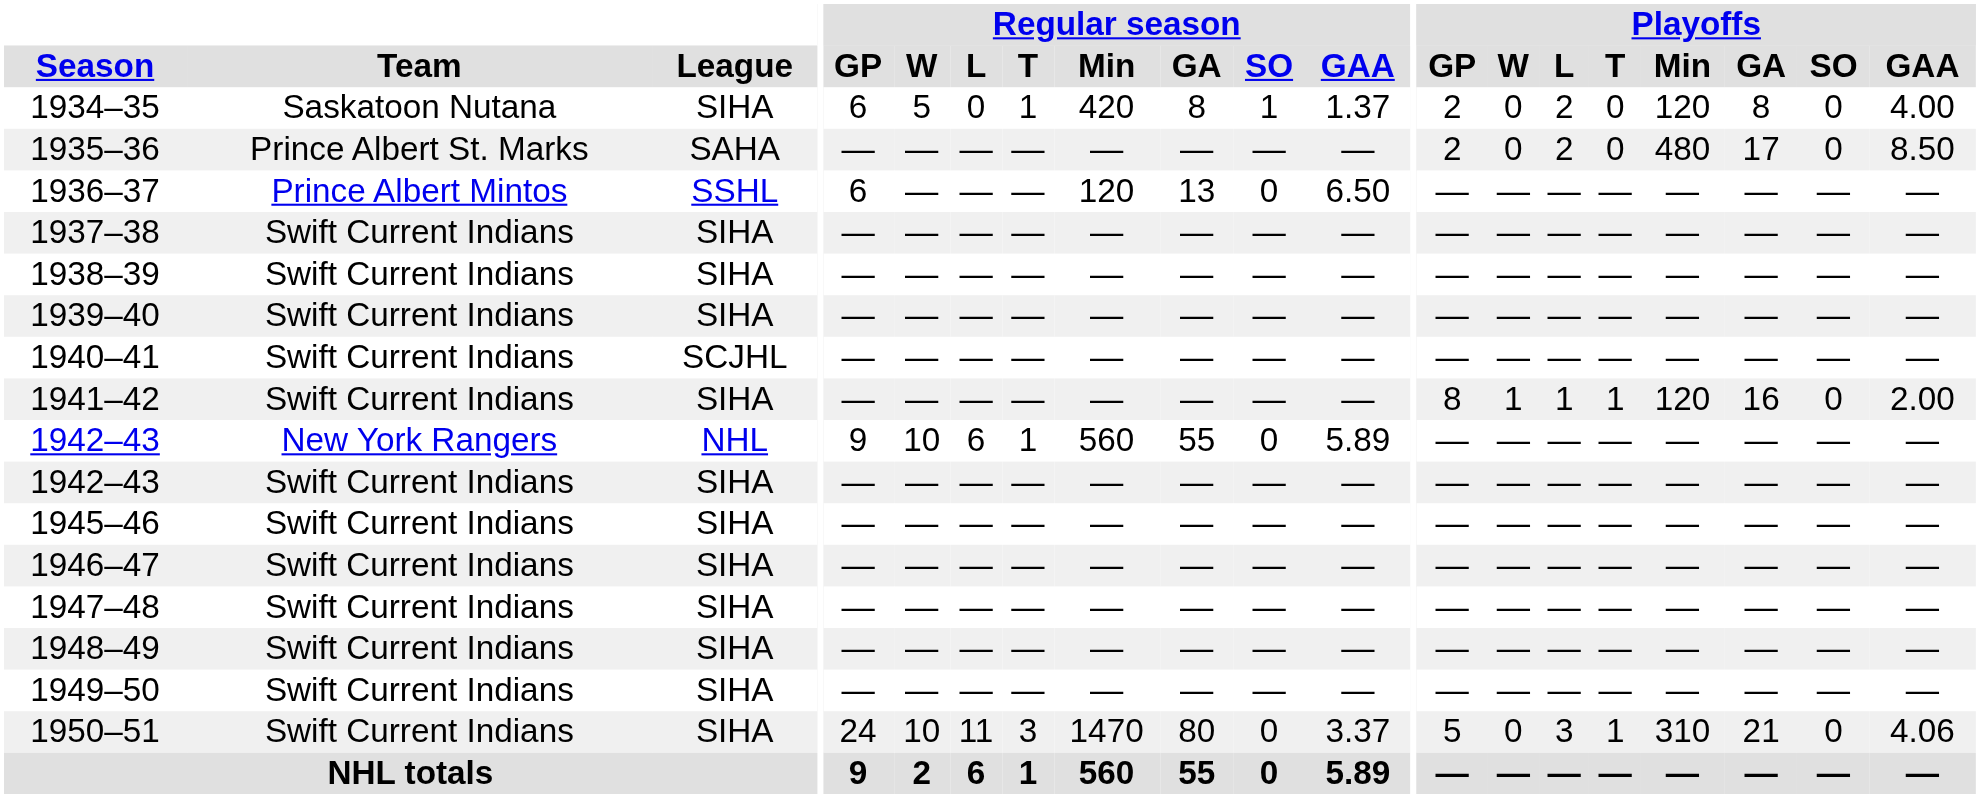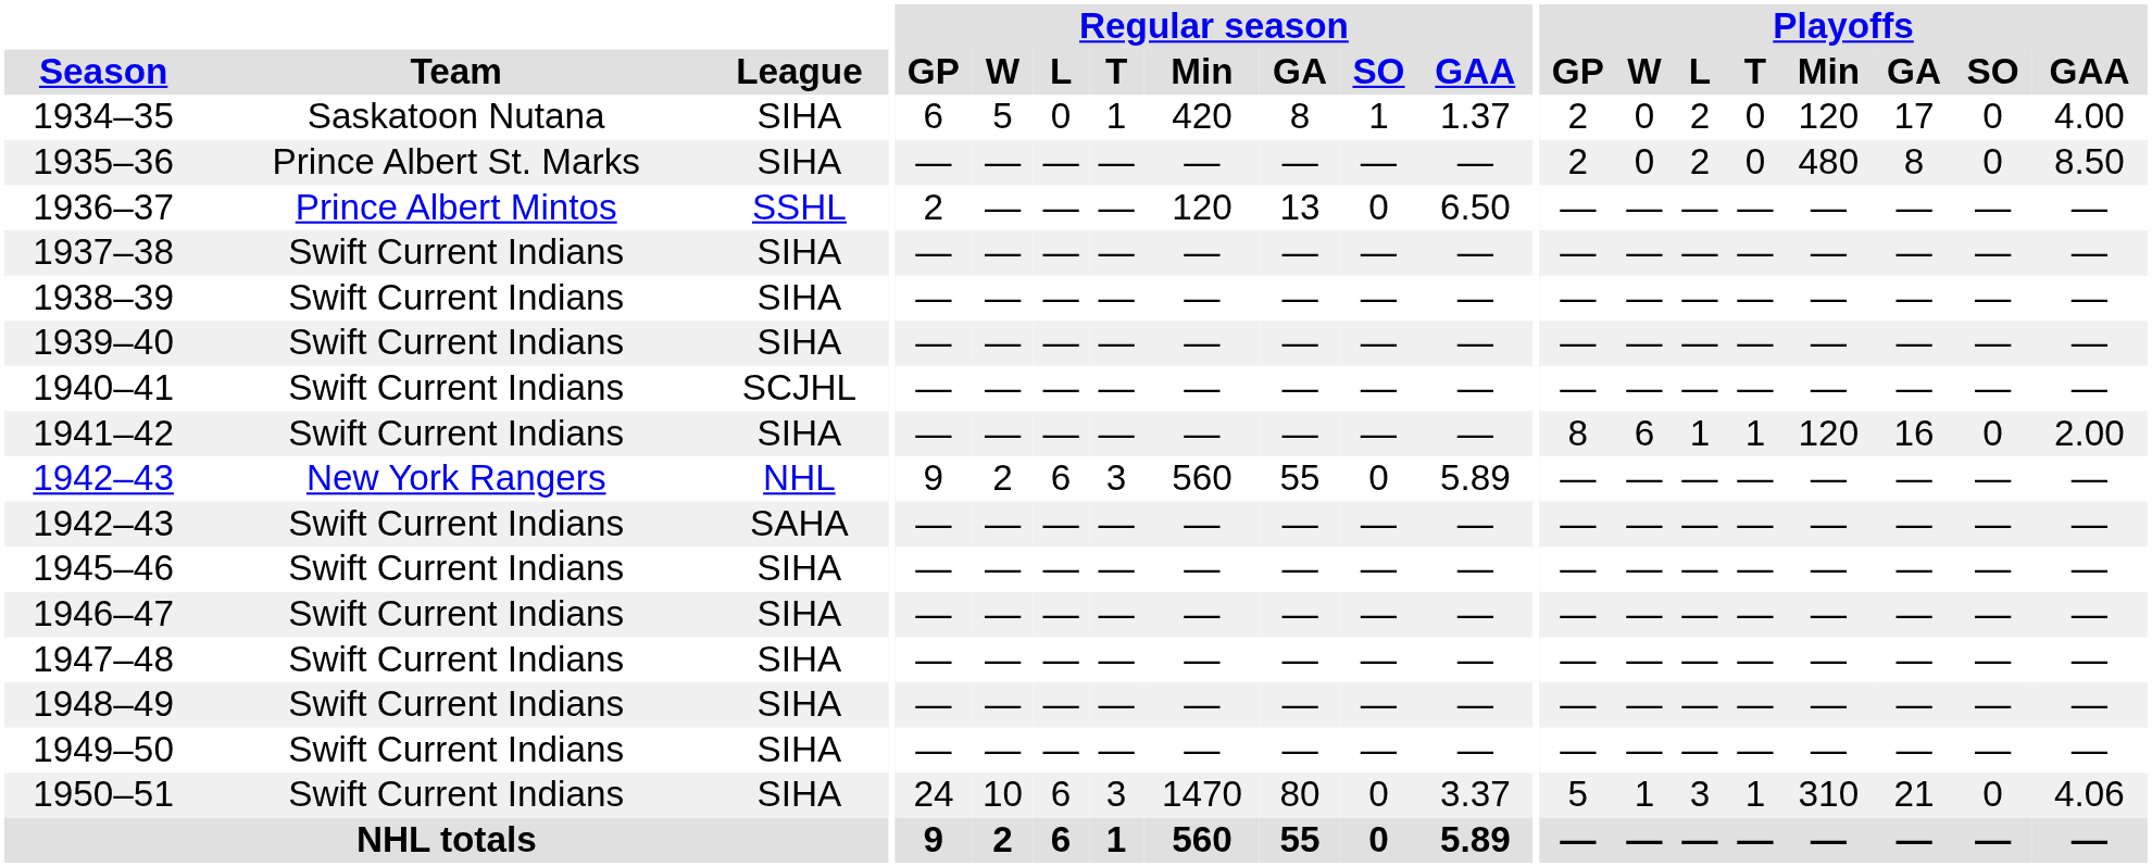1934–35 | Playoffs / GA: 8 -> 17
1935–36 | League: SAHA -> SIHA
1935–36 | Playoffs / GA: 17 -> 8
1936–37 | Regular season / GP: 6 -> 2
1941–42 | Playoffs / W: 1 -> 6
1942–43 / New York Rangers | Regular season / W: 10 -> 2
1942–43 / New York Rangers | Regular season / T: 1 -> 3
1942–43 / Swift Current Indians | League: SIHA -> SAHA
1950–51 | Regular season / L: 11 -> 6
1950–51 | Playoffs / W: 0 -> 1
